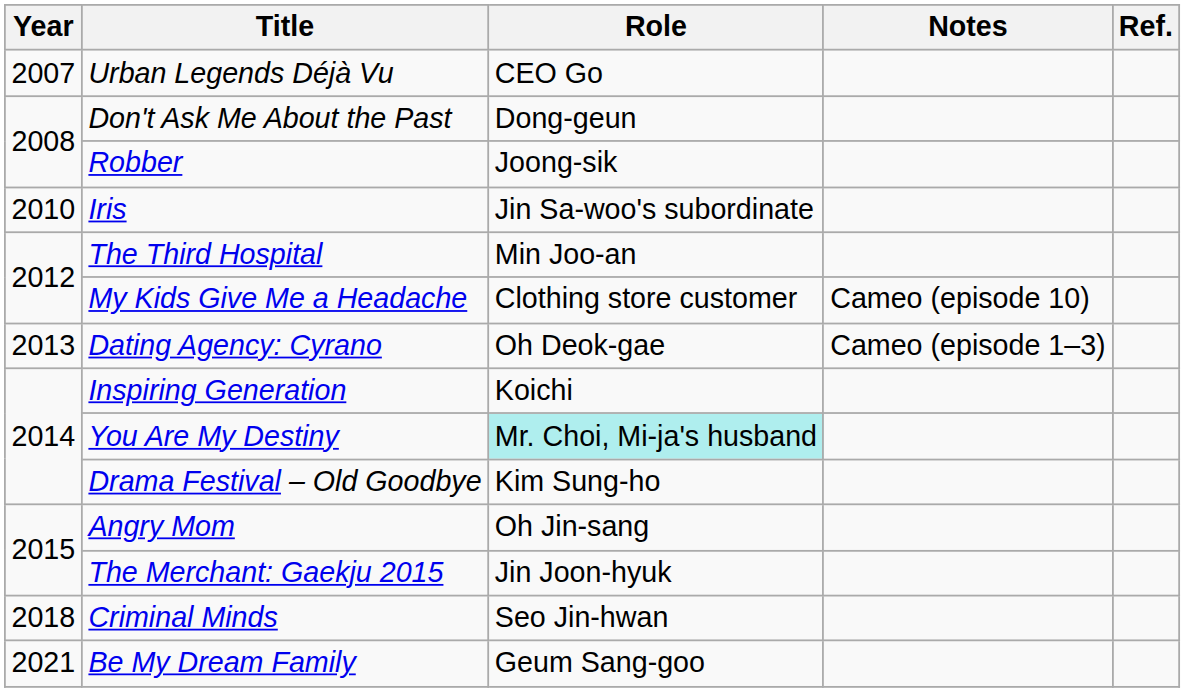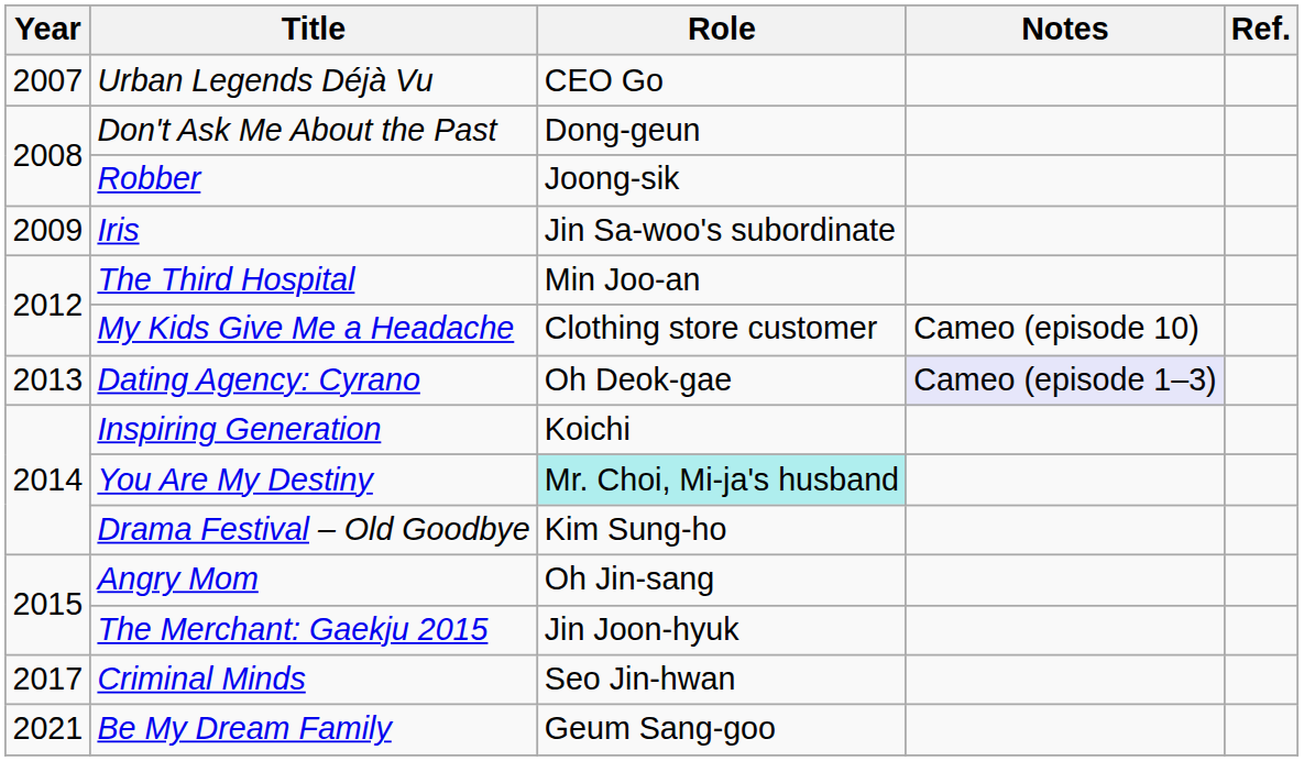Iris | Year: 2010 -> 2009
Dating Agency: Cyrano | Notes: no background -> lavender background
Criminal Minds | Year: 2018 -> 2017
